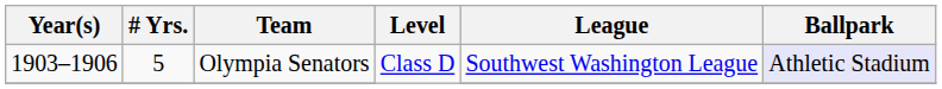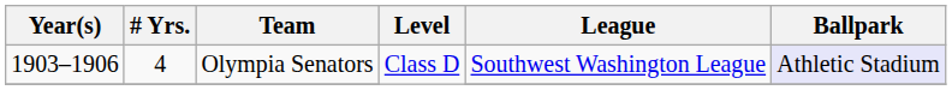Olympia Senators | # Yrs.: 5 -> 4
